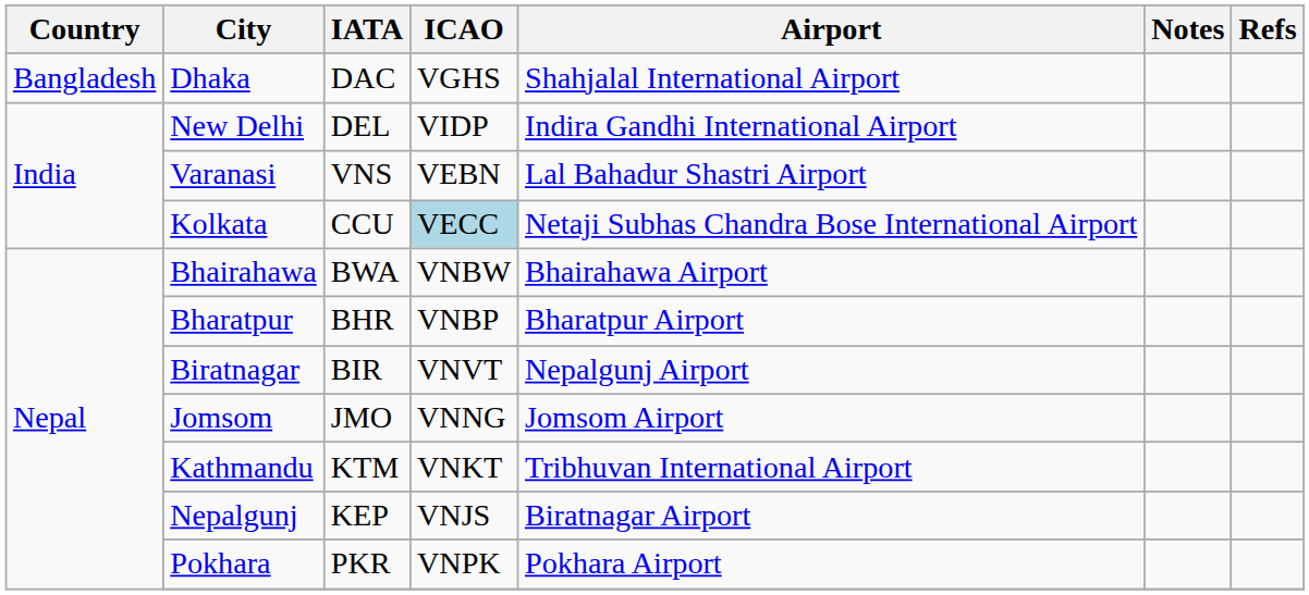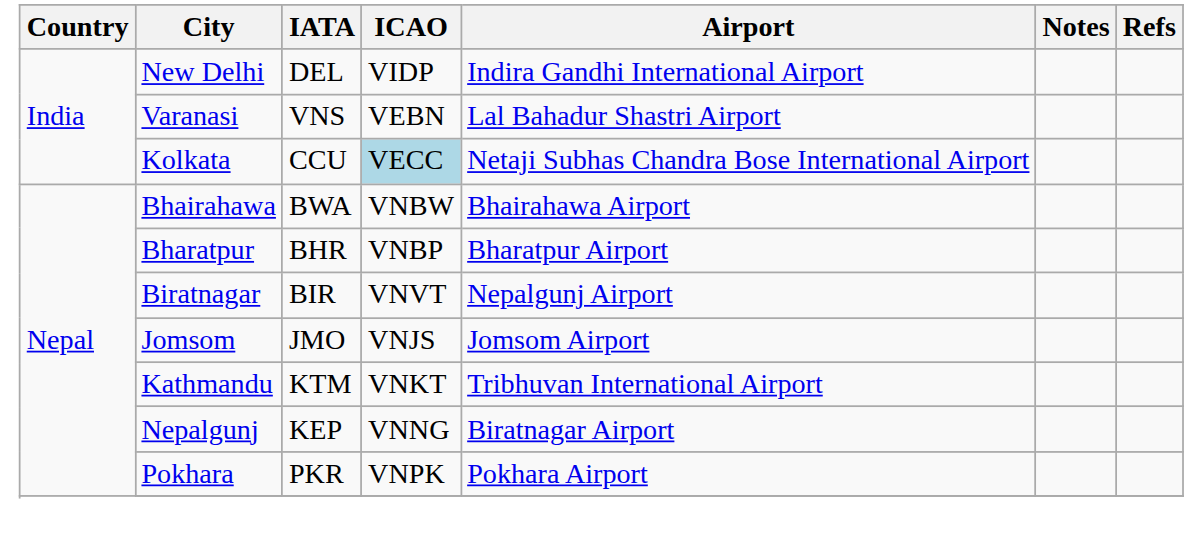- row: Bangladesh | Dhaka | DAC | VGHS | Shahjalal International Airport
Jomsom | ICAO: VNNG -> VNJS
Nepalgunj | ICAO: VNJS -> VNNG
